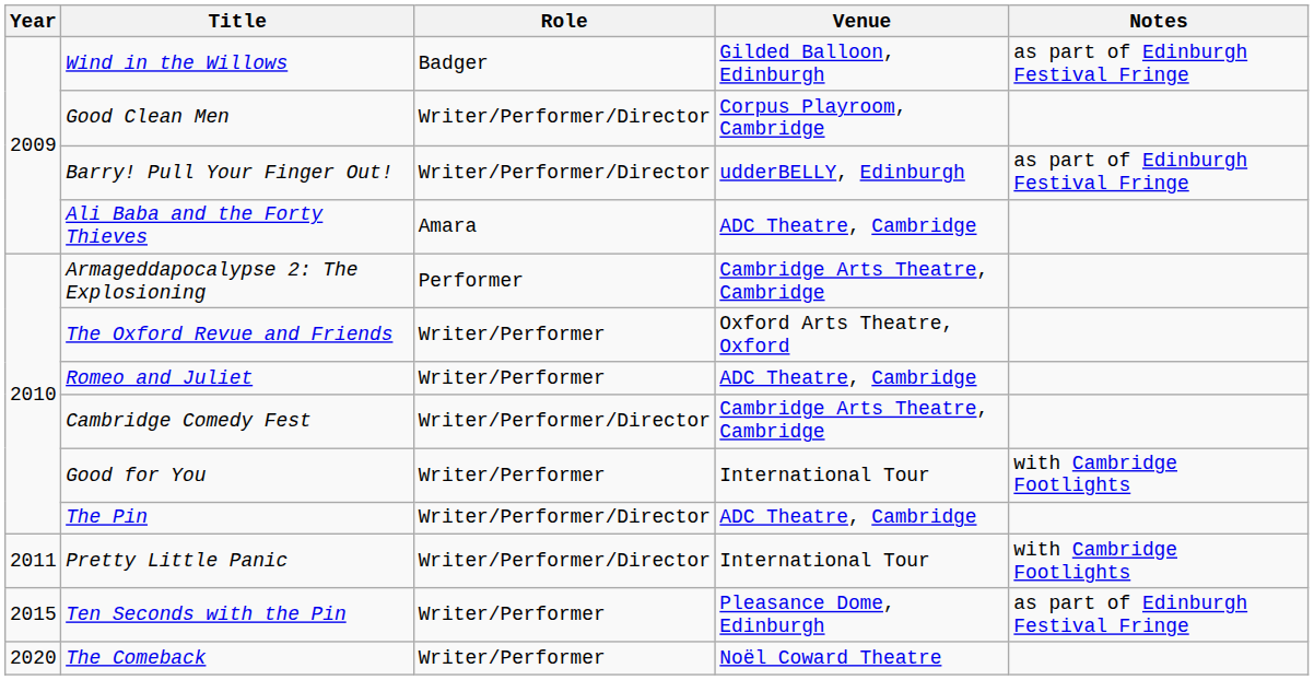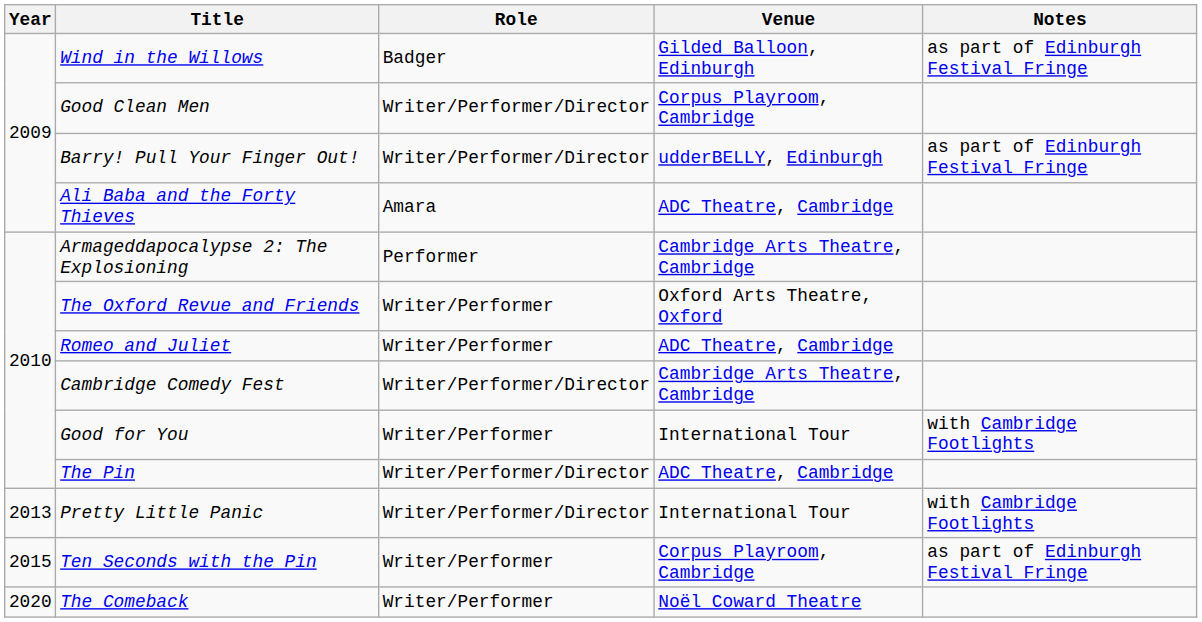Pretty Little Panic | Year: 2011 -> 2013
Ten Seconds with the Pin | Venue: Pleasance Dome, Edinburgh -> Corpus Playroom, Cambridge
